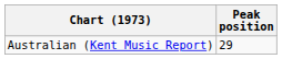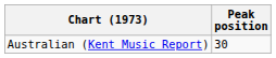Australian (Kent Music Report) | Peak position: 29 -> 30
